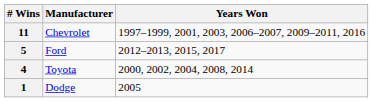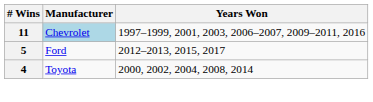11 | Manufacturer: no background -> lightblue background
- row: 1 | Dodge | 2005
